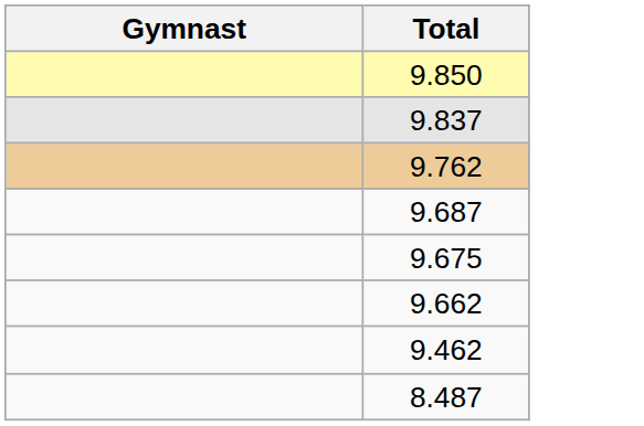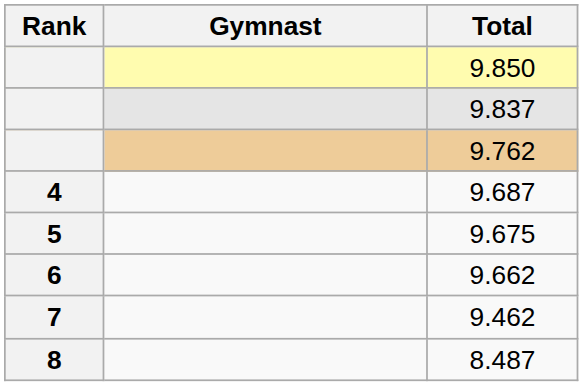+ column: Rank | 4 | 5 | 6 | 7 | 8
